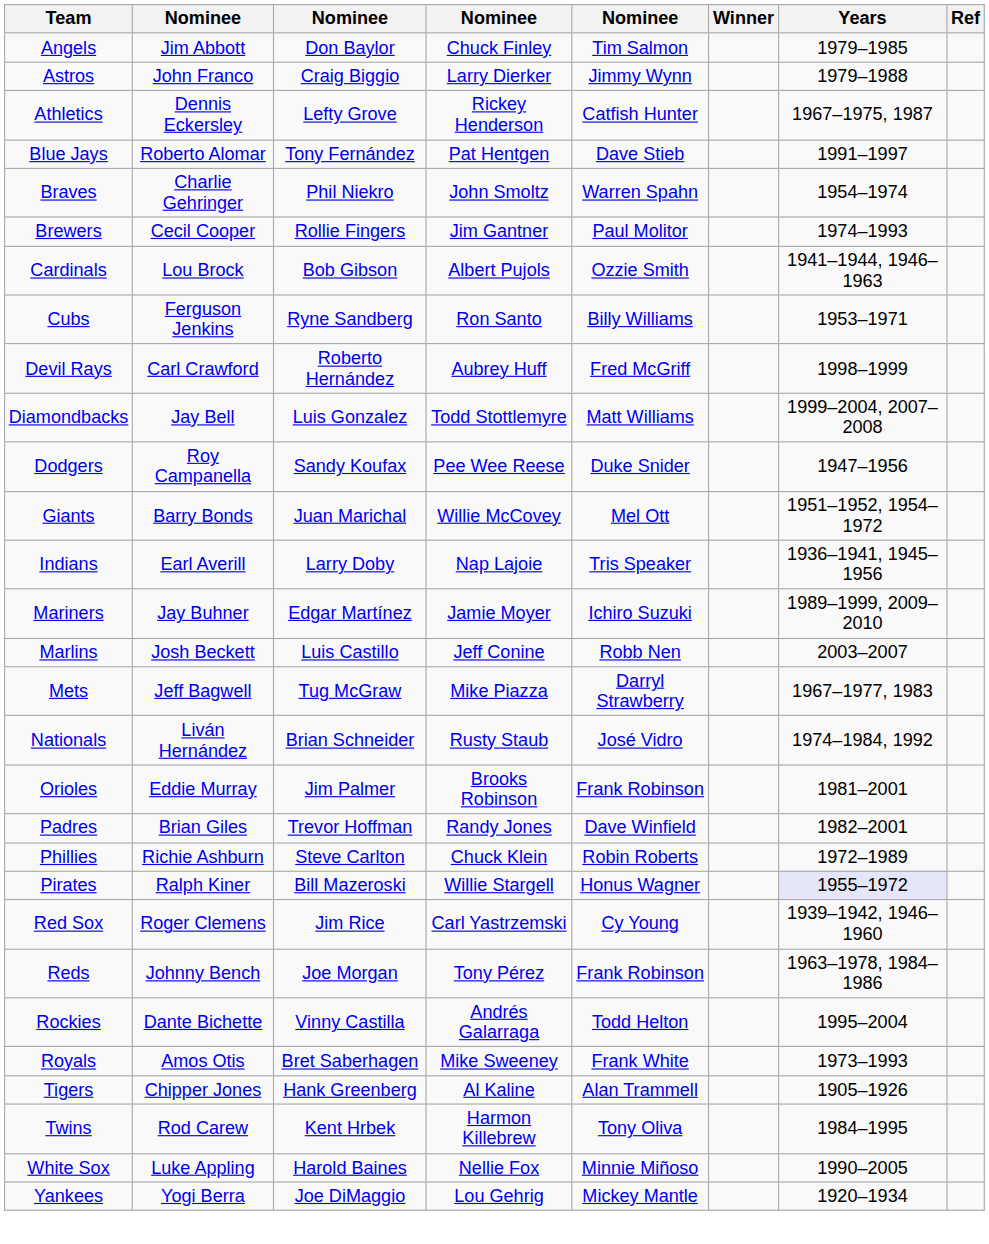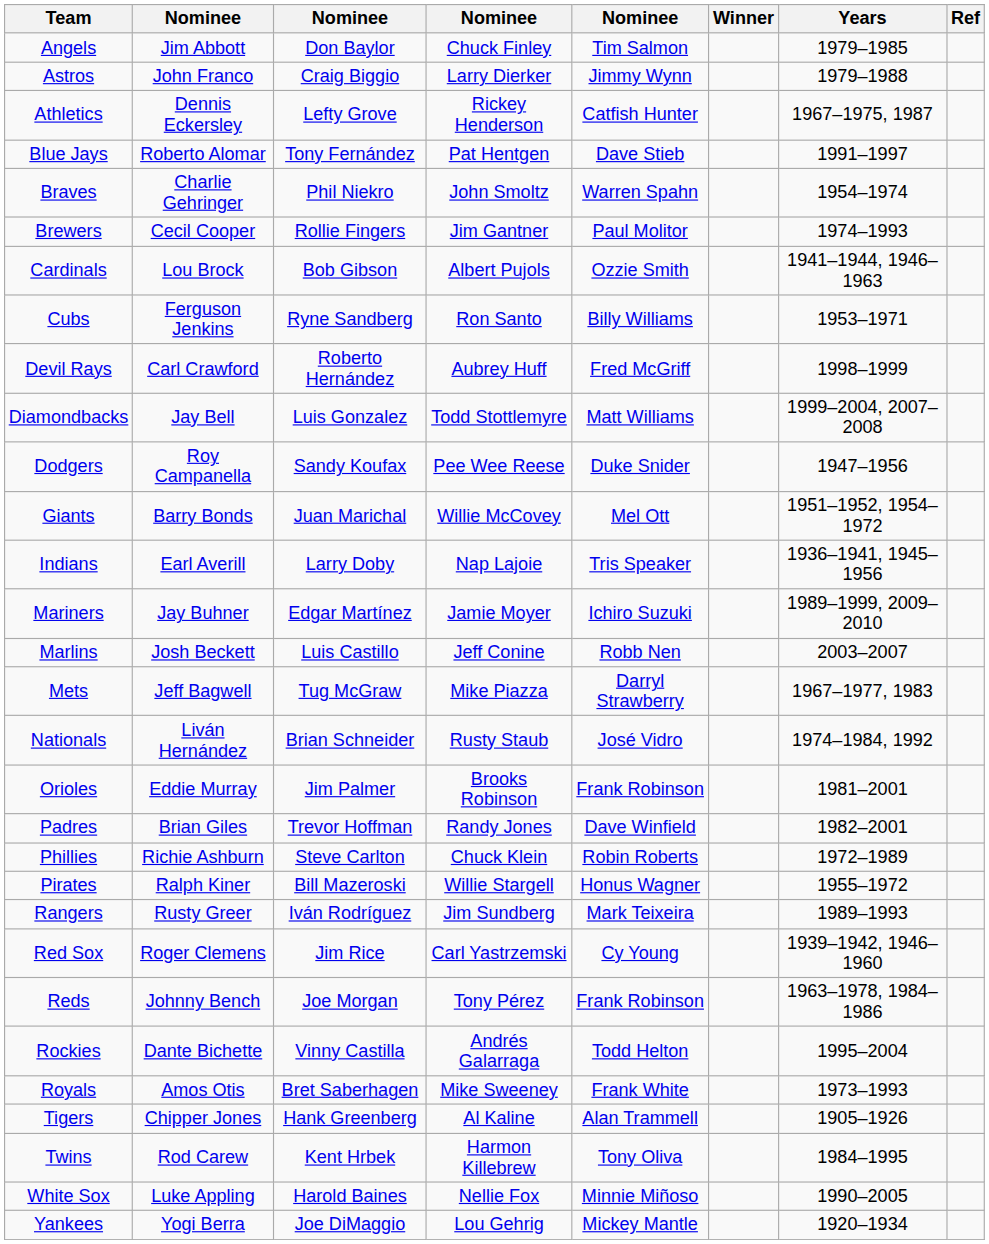Pirates | Years: lavender background -> no background
+ row: Rangers | Rusty Greer | Iván Rodríguez | Jim Sundberg | Mark Teixeira | 1989–1993
